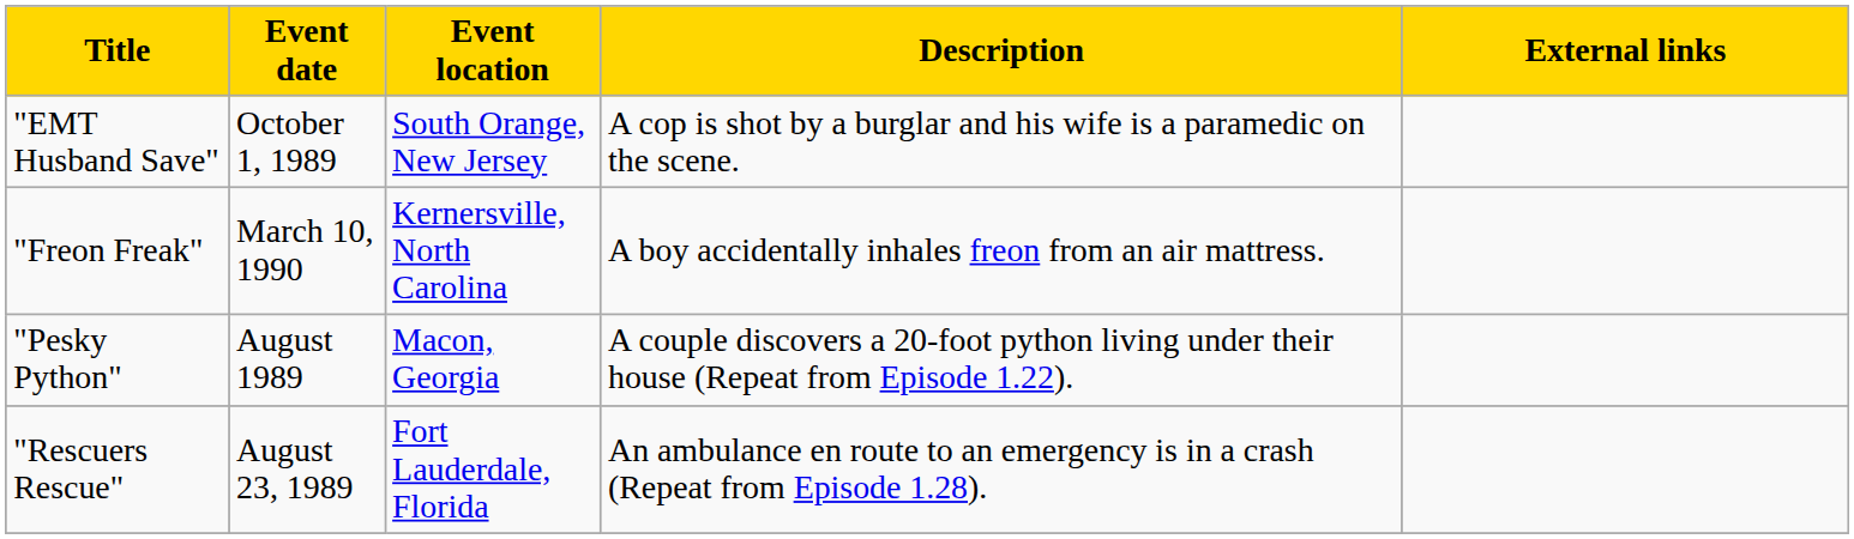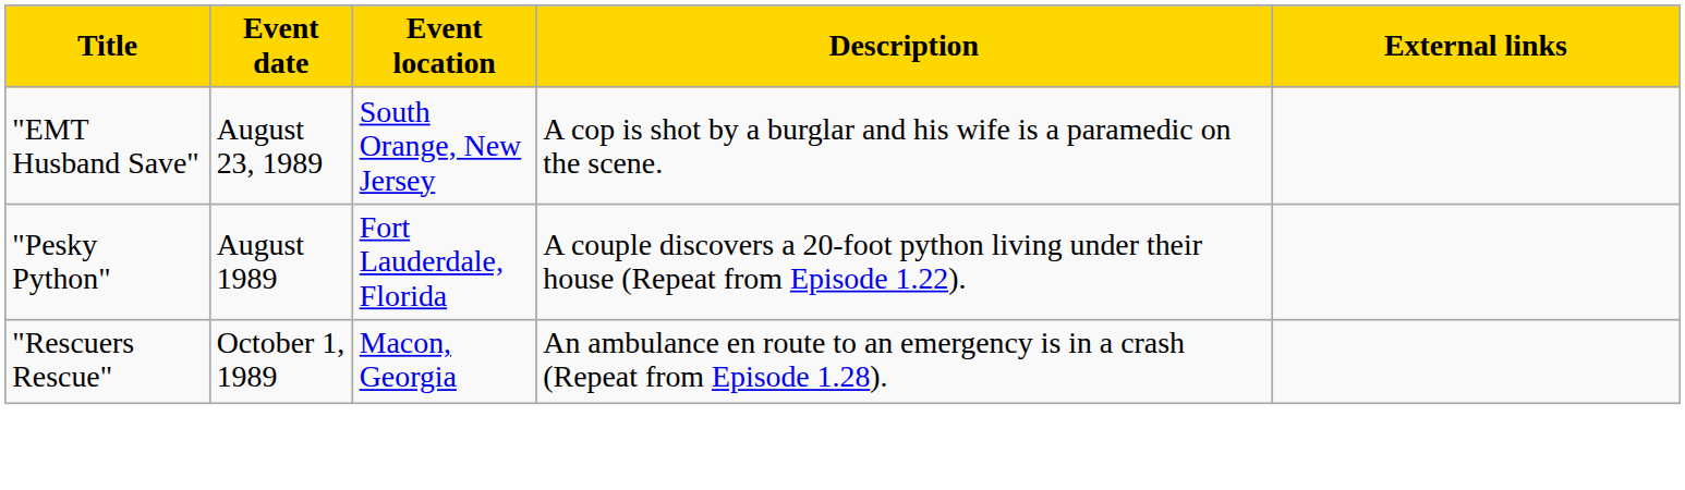"EMT Husband Save" | Event date: October 1, 1989 -> August 23, 1989
- row: "Freon Freak" | March 10, 1990 | Kernersville, North Carolina | A boy accidentally inhales freon from an air mattress.
"Pesky Python" | Event location: Macon, Georgia -> Fort Lauderdale, Florida
"Rescuers Rescue" | Event date: August 23, 1989 -> October 1, 1989
"Rescuers Rescue" | Event location: Fort Lauderdale, Florida -> Macon, Georgia
